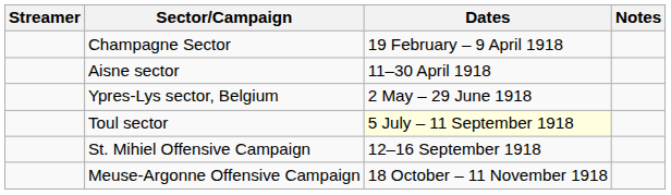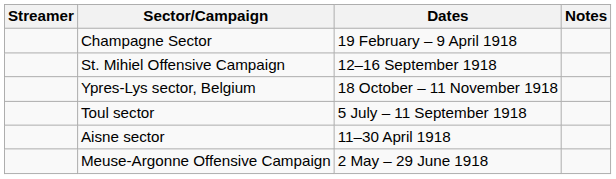rows swapped: Aisne sector <-> St. Mihiel Offensive Campaign
Ypres-Lys sector, Belgium | Dates: 2 May – 29 June 1918 -> 18 October – 11 November 1918
Toul sector | Dates: lightyellow background -> no background
Meuse-Argonne Offensive Campaign | Dates: 18 October – 11 November 1918 -> 2 May – 29 June 1918
